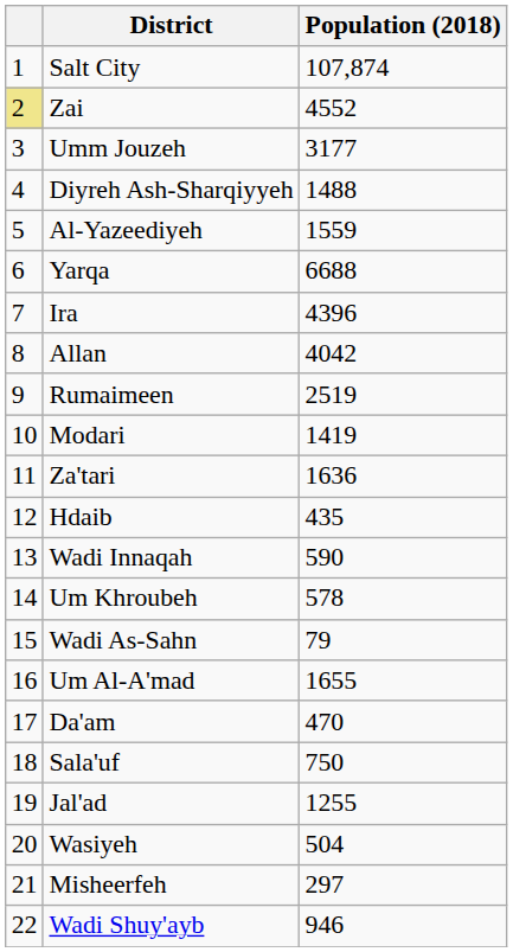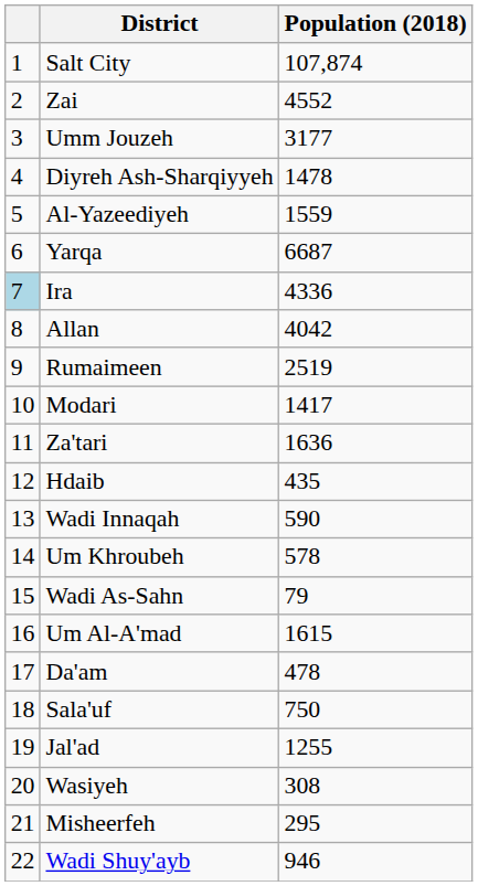Zai | column 1: khaki background -> no background
Diyreh Ash-Sharqiyyeh | Population (2018): 1488 -> 1478
Yarqa | Population (2018): 6688 -> 6687
Ira | column 1: no background -> lightblue background
Ira | Population (2018): 4396 -> 4336
Modari | Population (2018): 1419 -> 1417
Um Al-A'mad | Population (2018): 1655 -> 1615
Da'am | Population (2018): 470 -> 478
Wasiyeh | Population (2018): 504 -> 308
Misheerfeh | Population (2018): 297 -> 295
